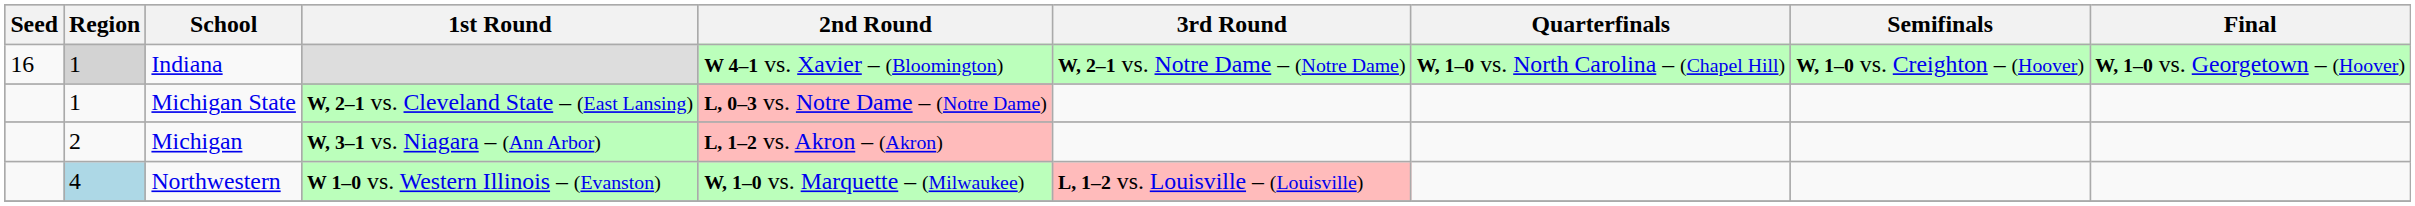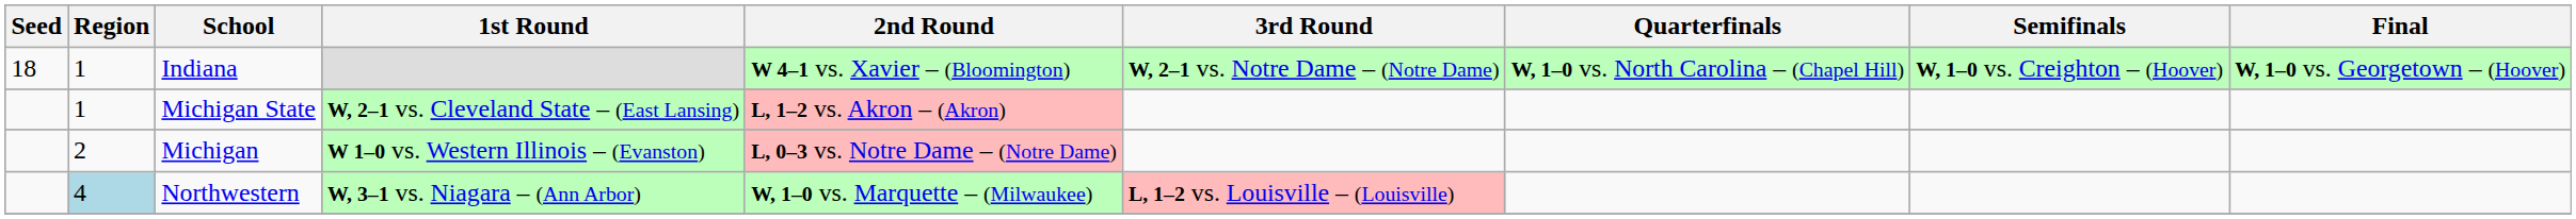Indiana | Seed: 16 -> 18
Indiana | Region: lightgrey background -> no background
Michigan State | 2nd Round: L, 0–3 vs. Notre Dame – (Notre Dame) -> L, 1–2 vs. Akron – (Akron)
Michigan | 1st Round: W, 3–1 vs. Niagara – (Ann Arbor) -> W 1–0 vs. Western Illinois – (Evanston)
Michigan | 2nd Round: L, 1–2 vs. Akron – (Akron) -> L, 0–3 vs. Notre Dame – (Notre Dame)
Northwestern | 1st Round: W 1–0 vs. Western Illinois – (Evanston) -> W, 3–1 vs. Niagara – (Ann Arbor)
